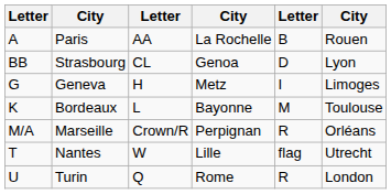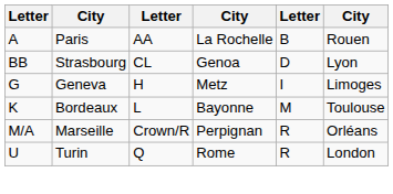- row: T | Nantes | W | Lille | flag | Utrecht
